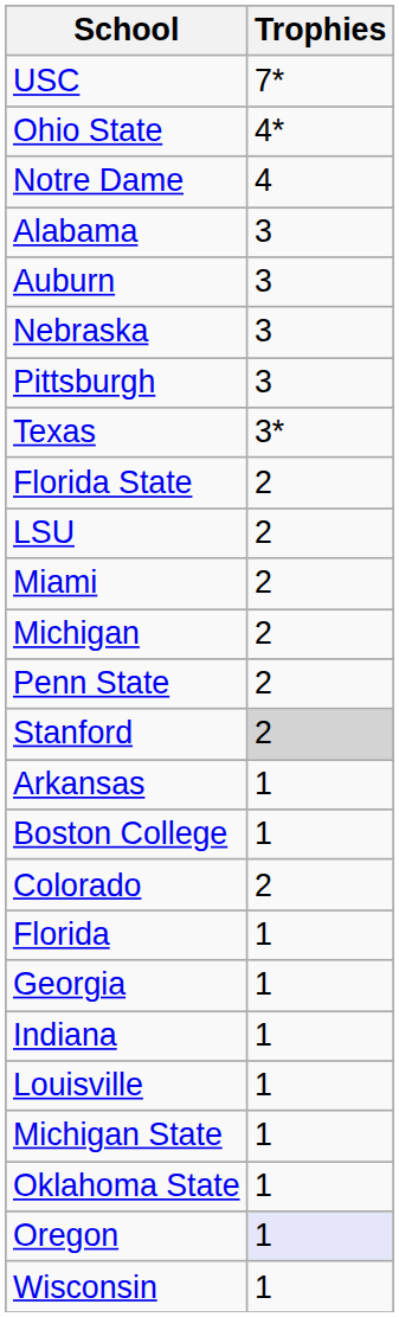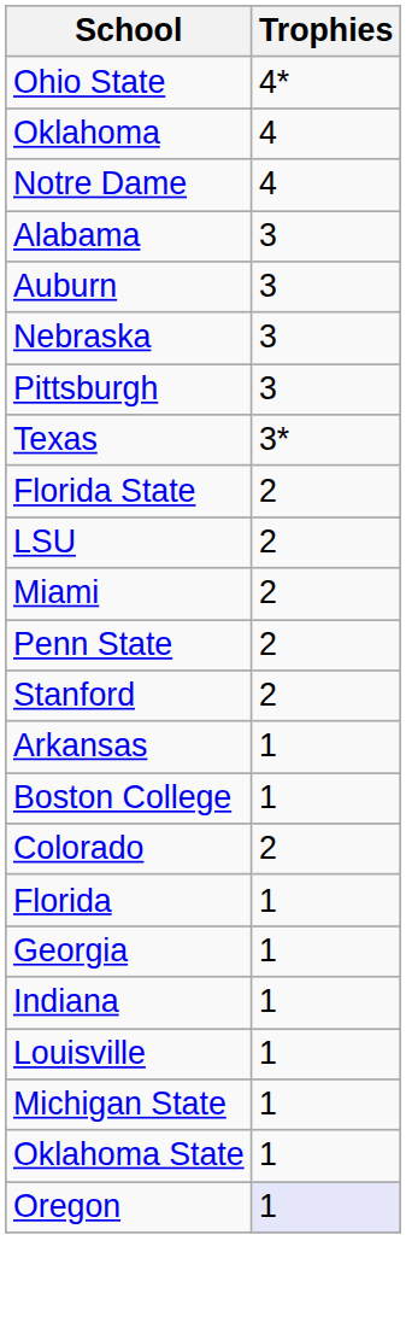- row: USC | 7*
+ row: Oklahoma | 4
- row: Michigan | 2
Stanford | Trophies: lightgrey background -> no background
- row: Wisconsin | 1
